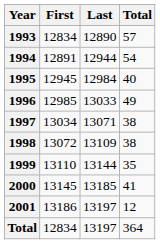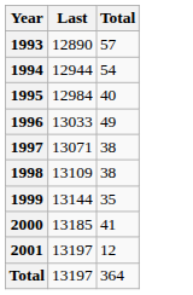- column: First | 12834 | 12891 | 12945 | 12985 | 13034 | 13072 | 13110 | 13145 | 13186 | 12834
